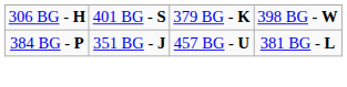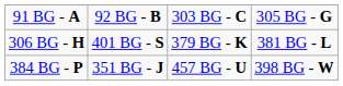+ row: 91 BG - A | 92 BG - B | 303 BG - C | 305 BG - G
306 BG - H | column 4: 398 BG - W -> 381 BG - L
384 BG - P | column 4: 381 BG - L -> 398 BG - W
